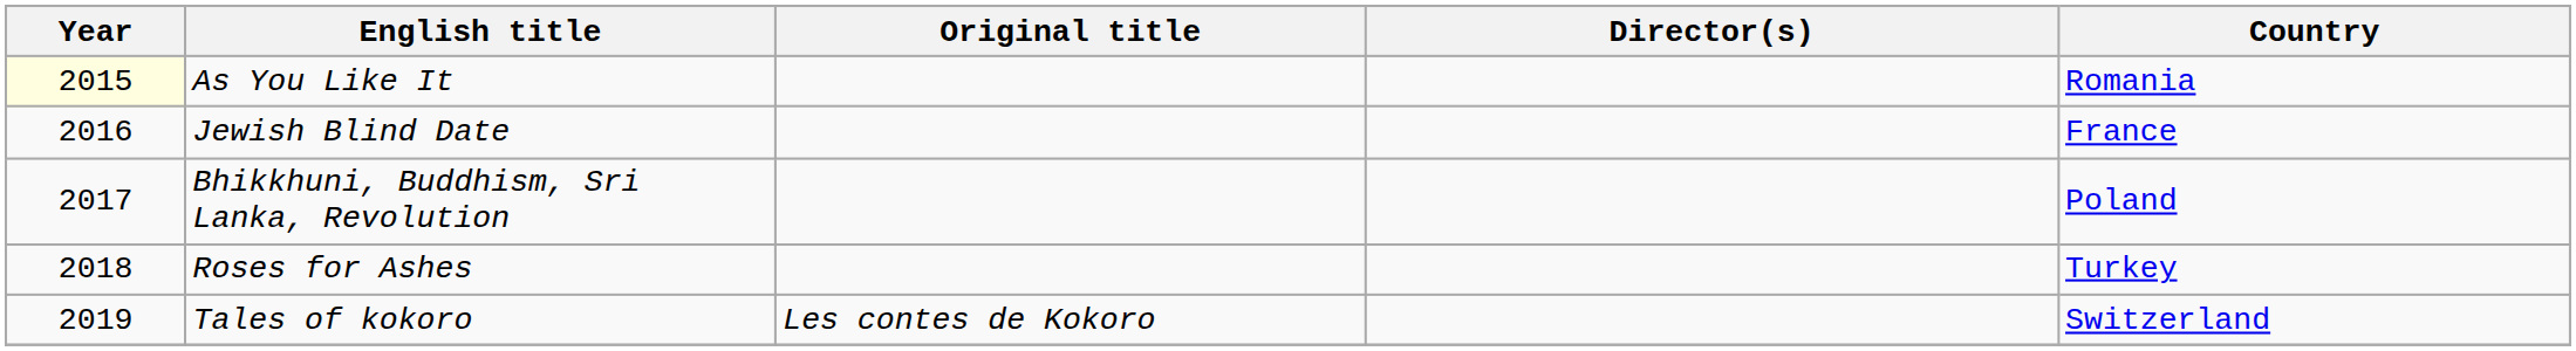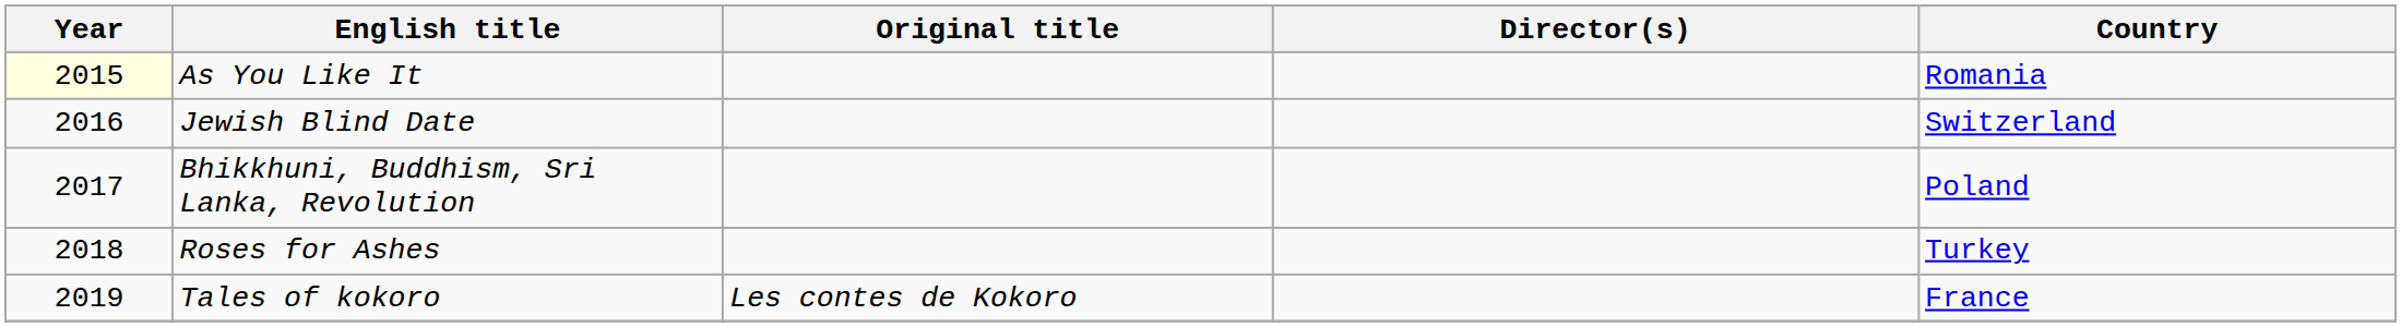Jewish Blind Date | Country: France -> Switzerland
Tales of kokoro | Country: Switzerland -> France
